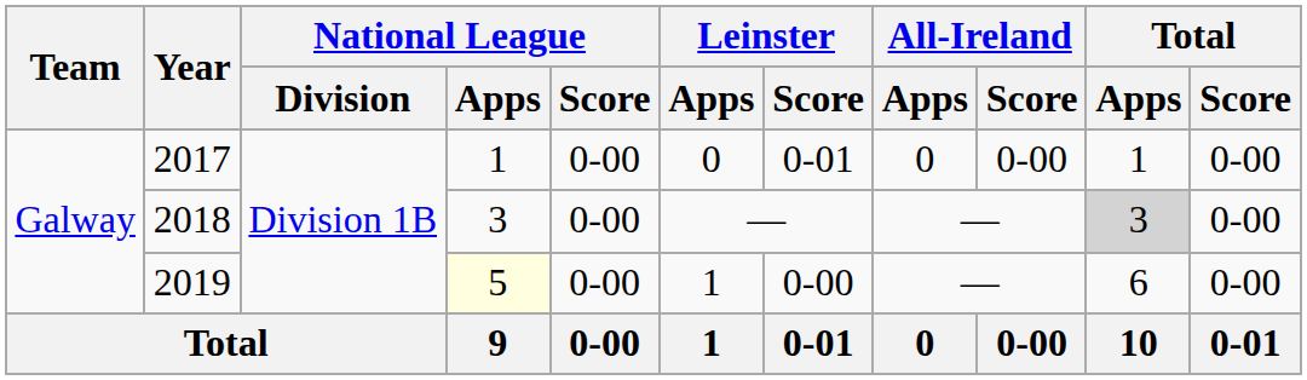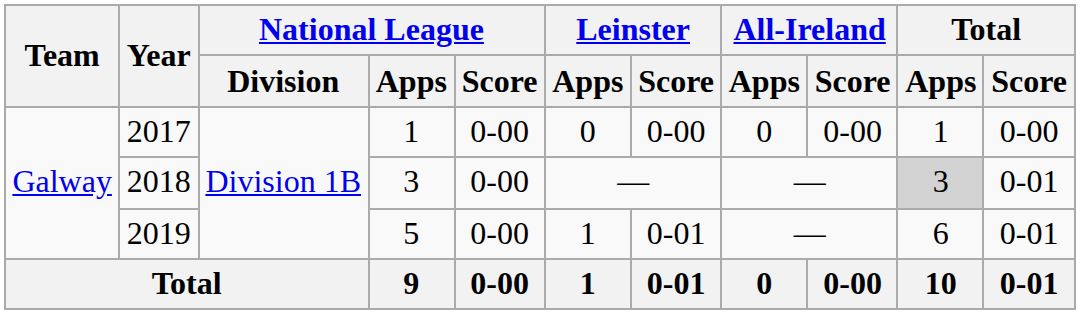2017 | Leinster / Score: 0-01 -> 0-00
2018 | Total / Score: 0-00 -> 0-01
2019 | National League / Apps: lightyellow background -> no background
2019 | Leinster / Score: 0-00 -> 0-01
2019 | Total / Score: 0-00 -> 0-01
